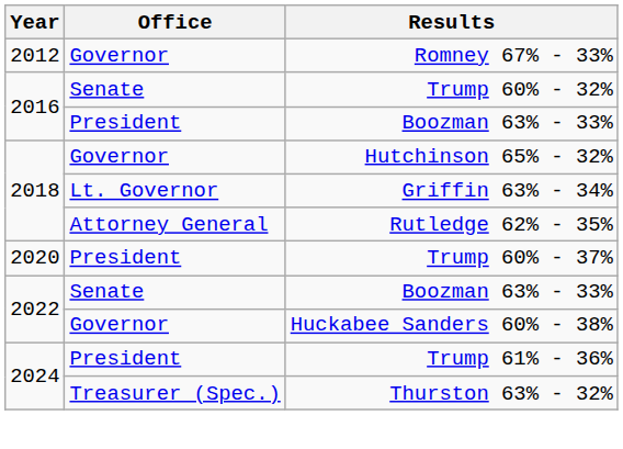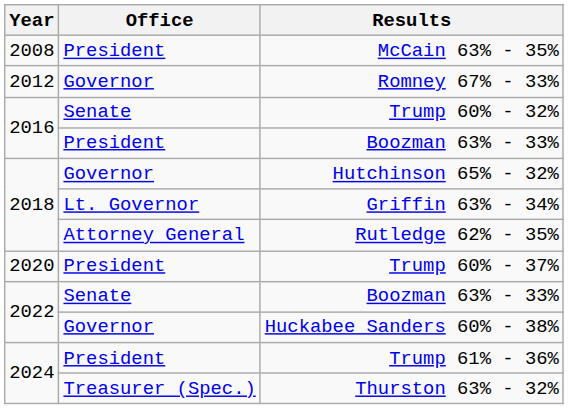+ row: 2008 | President | McCain 63% - 35%
